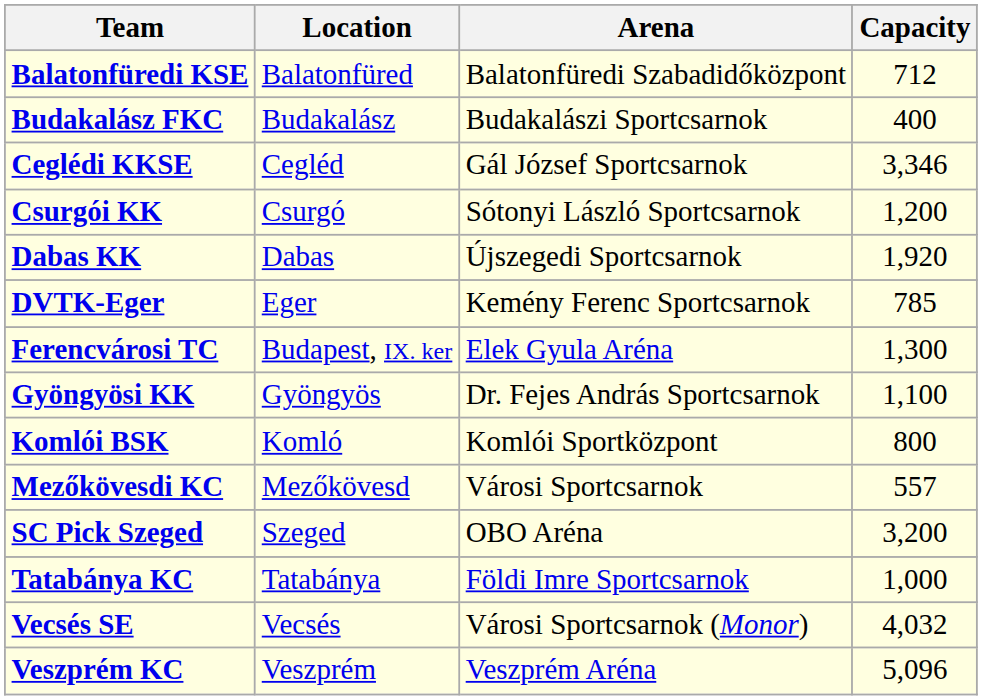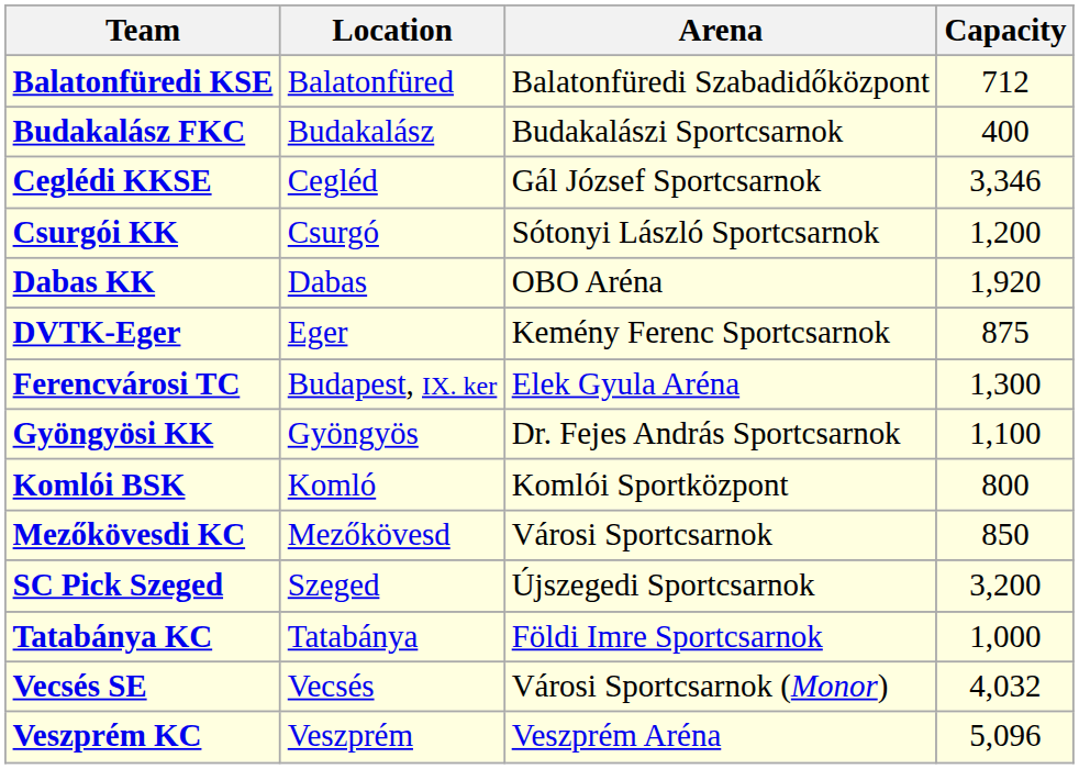Dabas KK | Arena: Újszegedi Sportcsarnok -> OBO Aréna
DVTK-Eger | Capacity: 785 -> 875
Mezőkövesdi KC | Capacity: 557 -> 850
SC Pick Szeged | Arena: OBO Aréna -> Újszegedi Sportcsarnok
